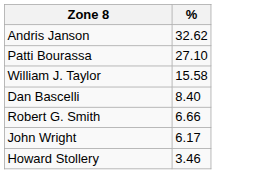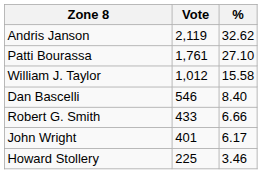+ column: Vote | 2,119 | 1,761 | 1,012 | 546 | 433 | 401 | 225
